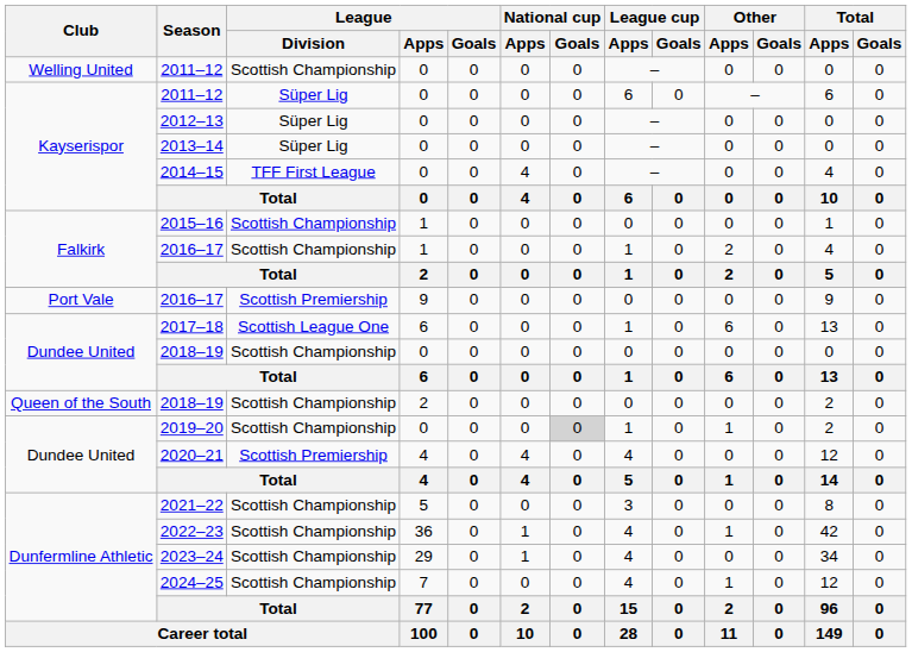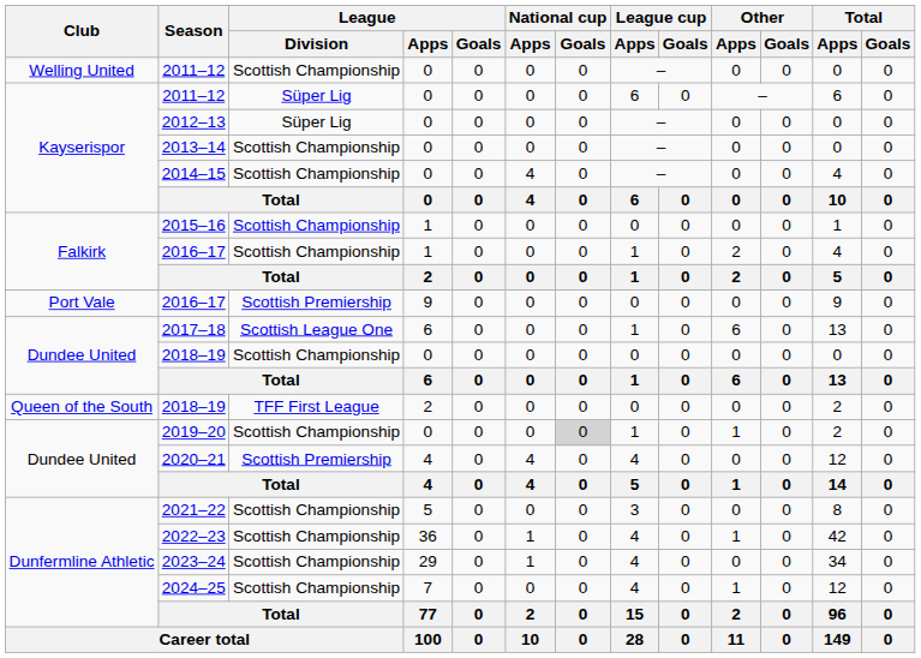2013–14 | League / Division: Süper Lig -> Scottish Championship
2014–15 | League / Division: TFF First League -> Scottish Championship
Queen of the South / 2018–19 | League / Division: Scottish Championship -> TFF First League
